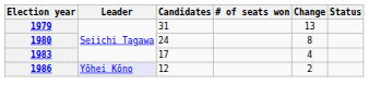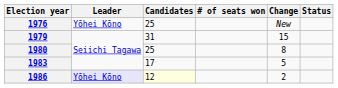+ row: 1976 | Yōhei Kōno | 25 | New
1979 | Change: 13 -> 15
1980 | Candidates: 24 -> 25
1983 | Change: 4 -> 5
1986 | Candidates: no background -> lightyellow background
